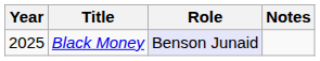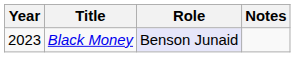Black Money | Year: 2025 -> 2023
